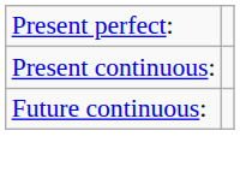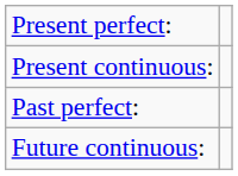+ row: Past perfect:
